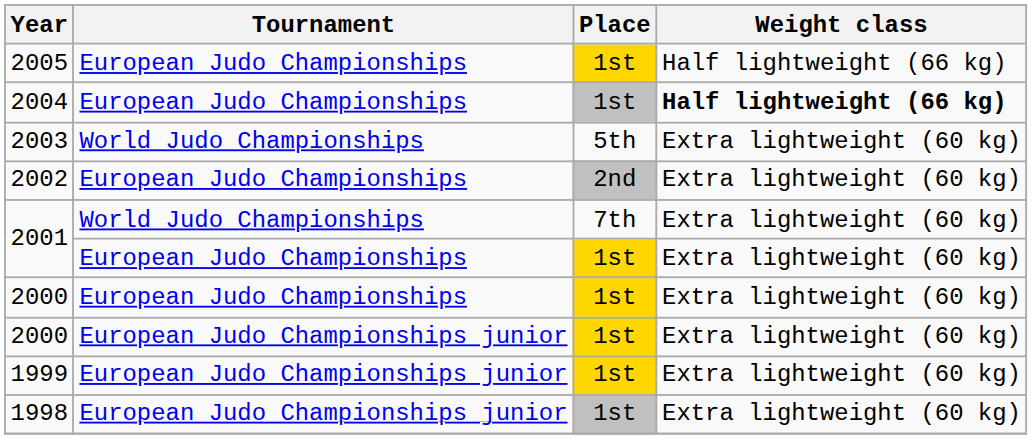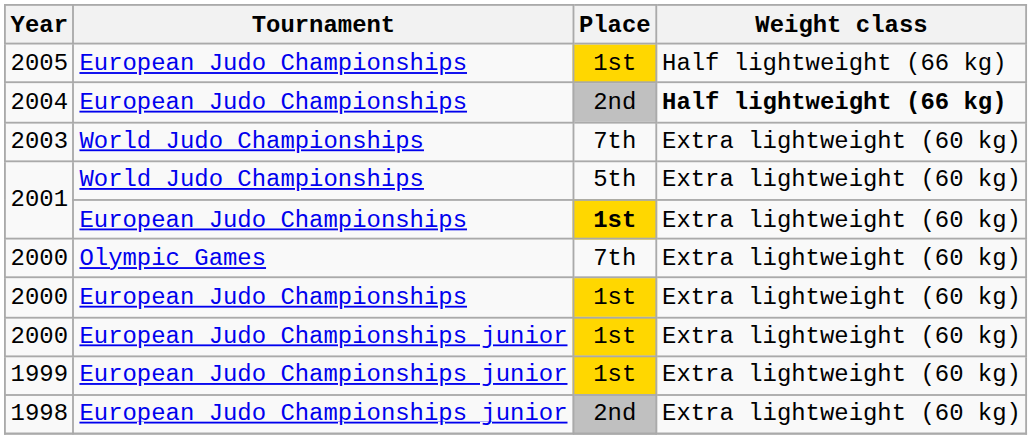2004 | Place: 1st -> 2nd
2003 | Place: 5th -> 7th
- row: 2002 | European Judo Championships | 2nd | Extra lightweight (60 kg)
2001 / World Judo Championships | Place: 7th -> 5th
2001 / European Judo Championships | Place: normal -> bold
+ row: 2000 | Olympic Games | 7th | Extra lightweight (60 kg)
1998 | Place: 1st -> 2nd
